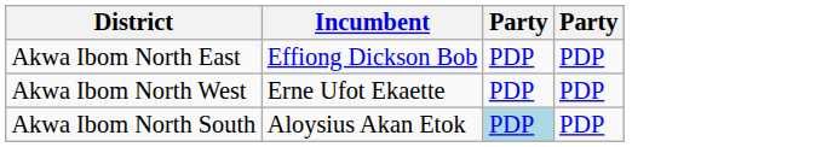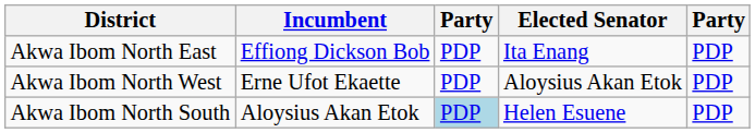+ column: Elected Senator | Ita Enang | Aloysius Akan Etok | Helen Esuene
